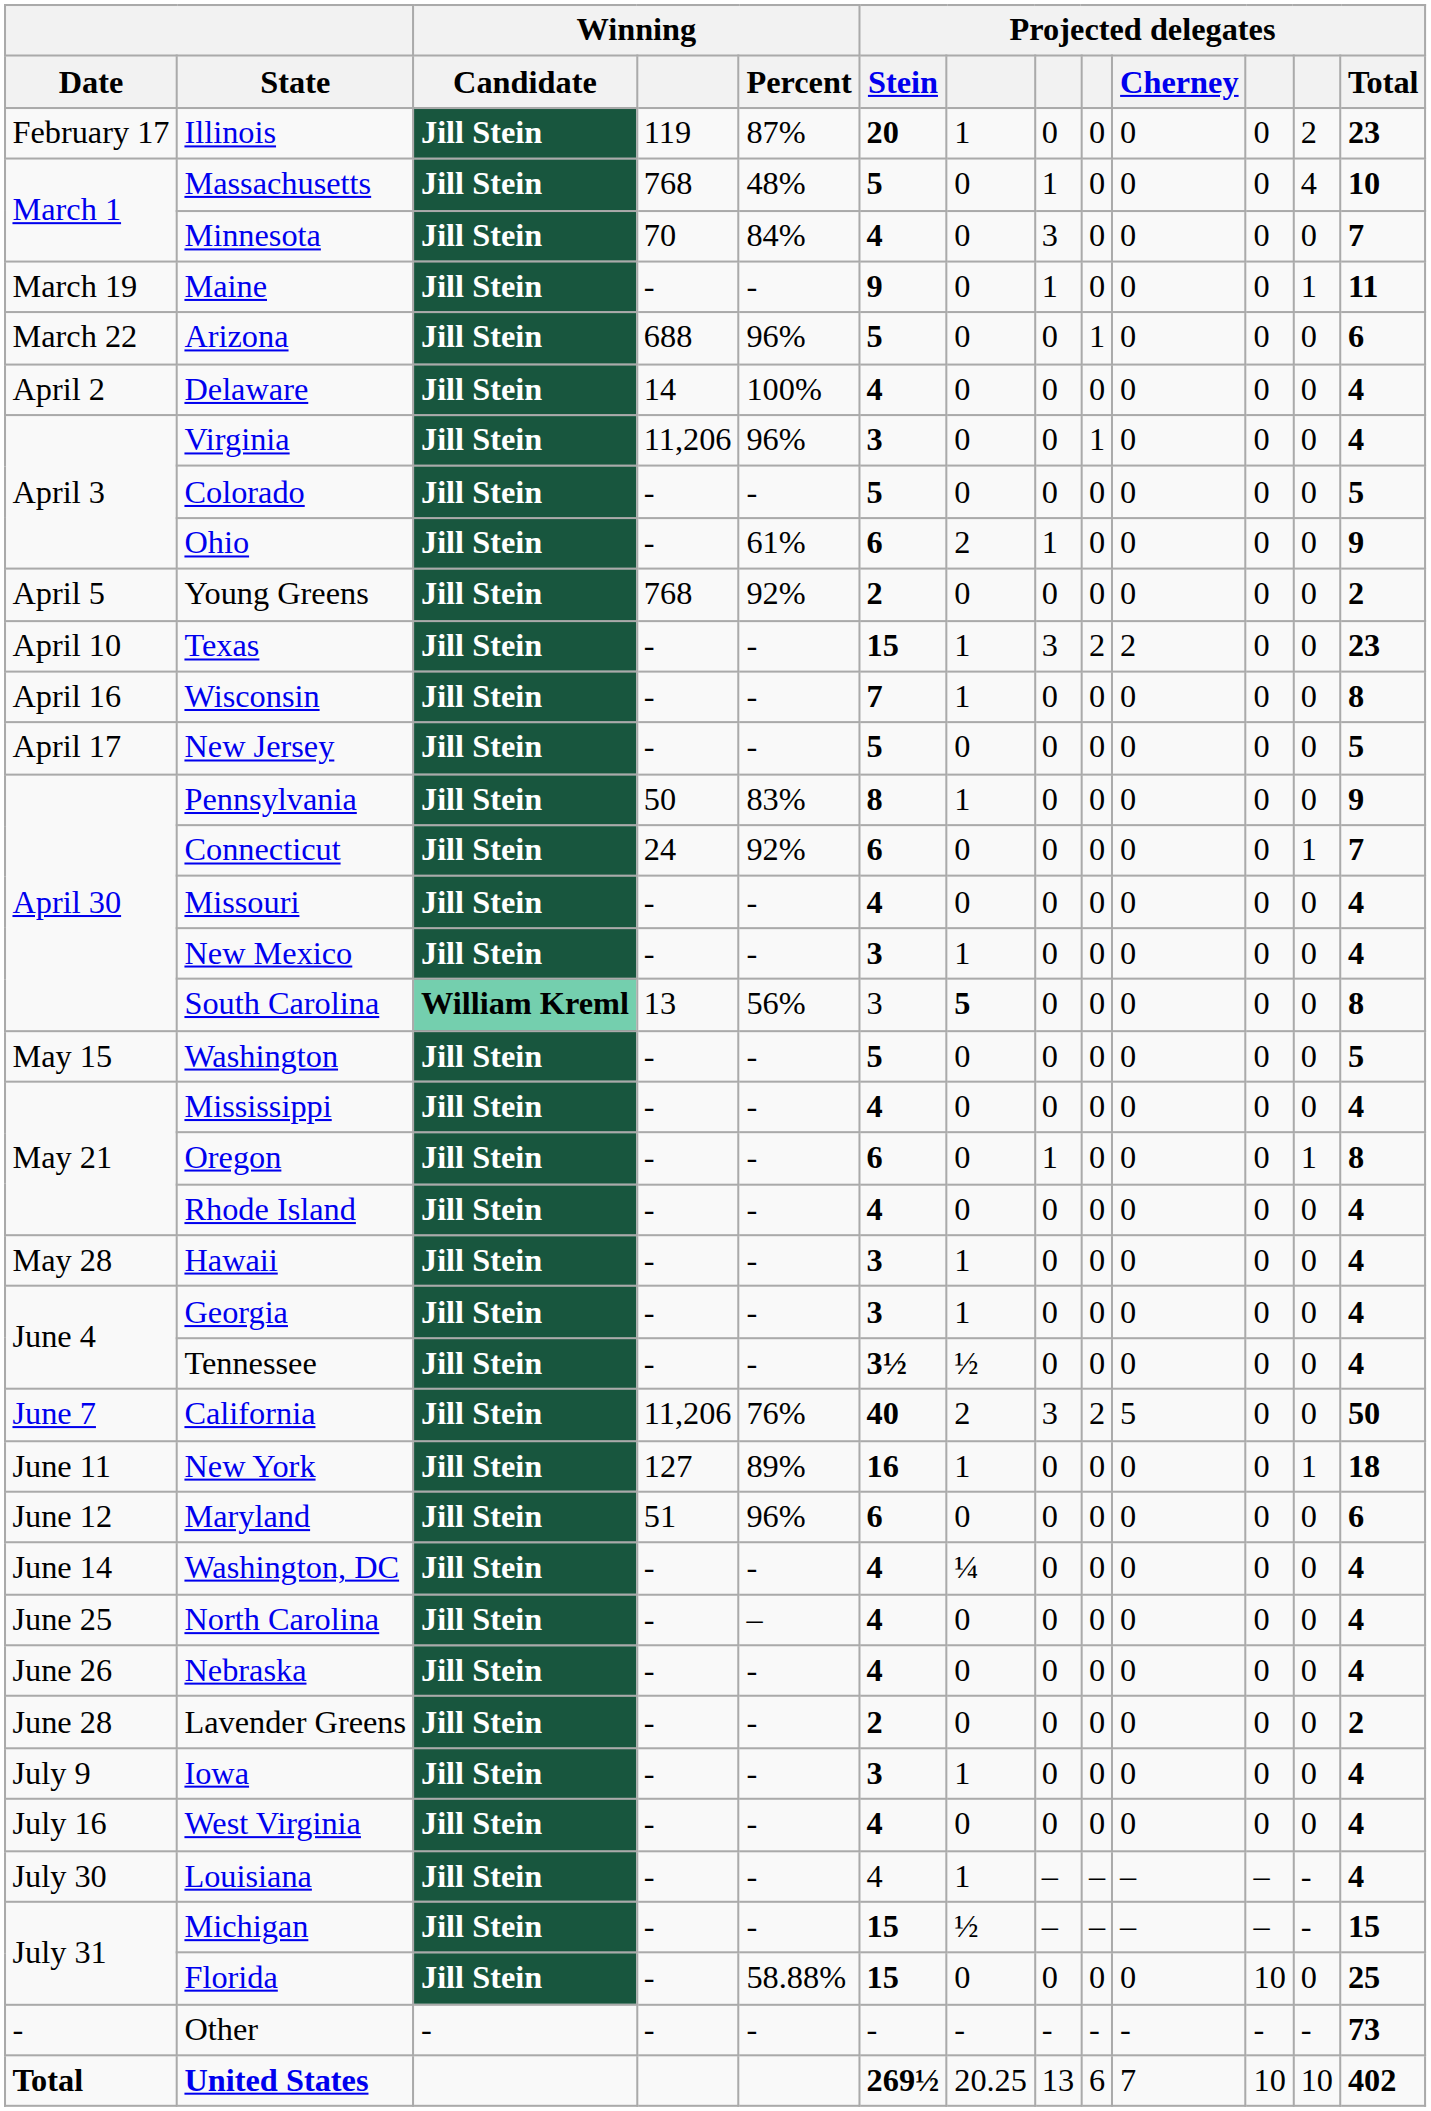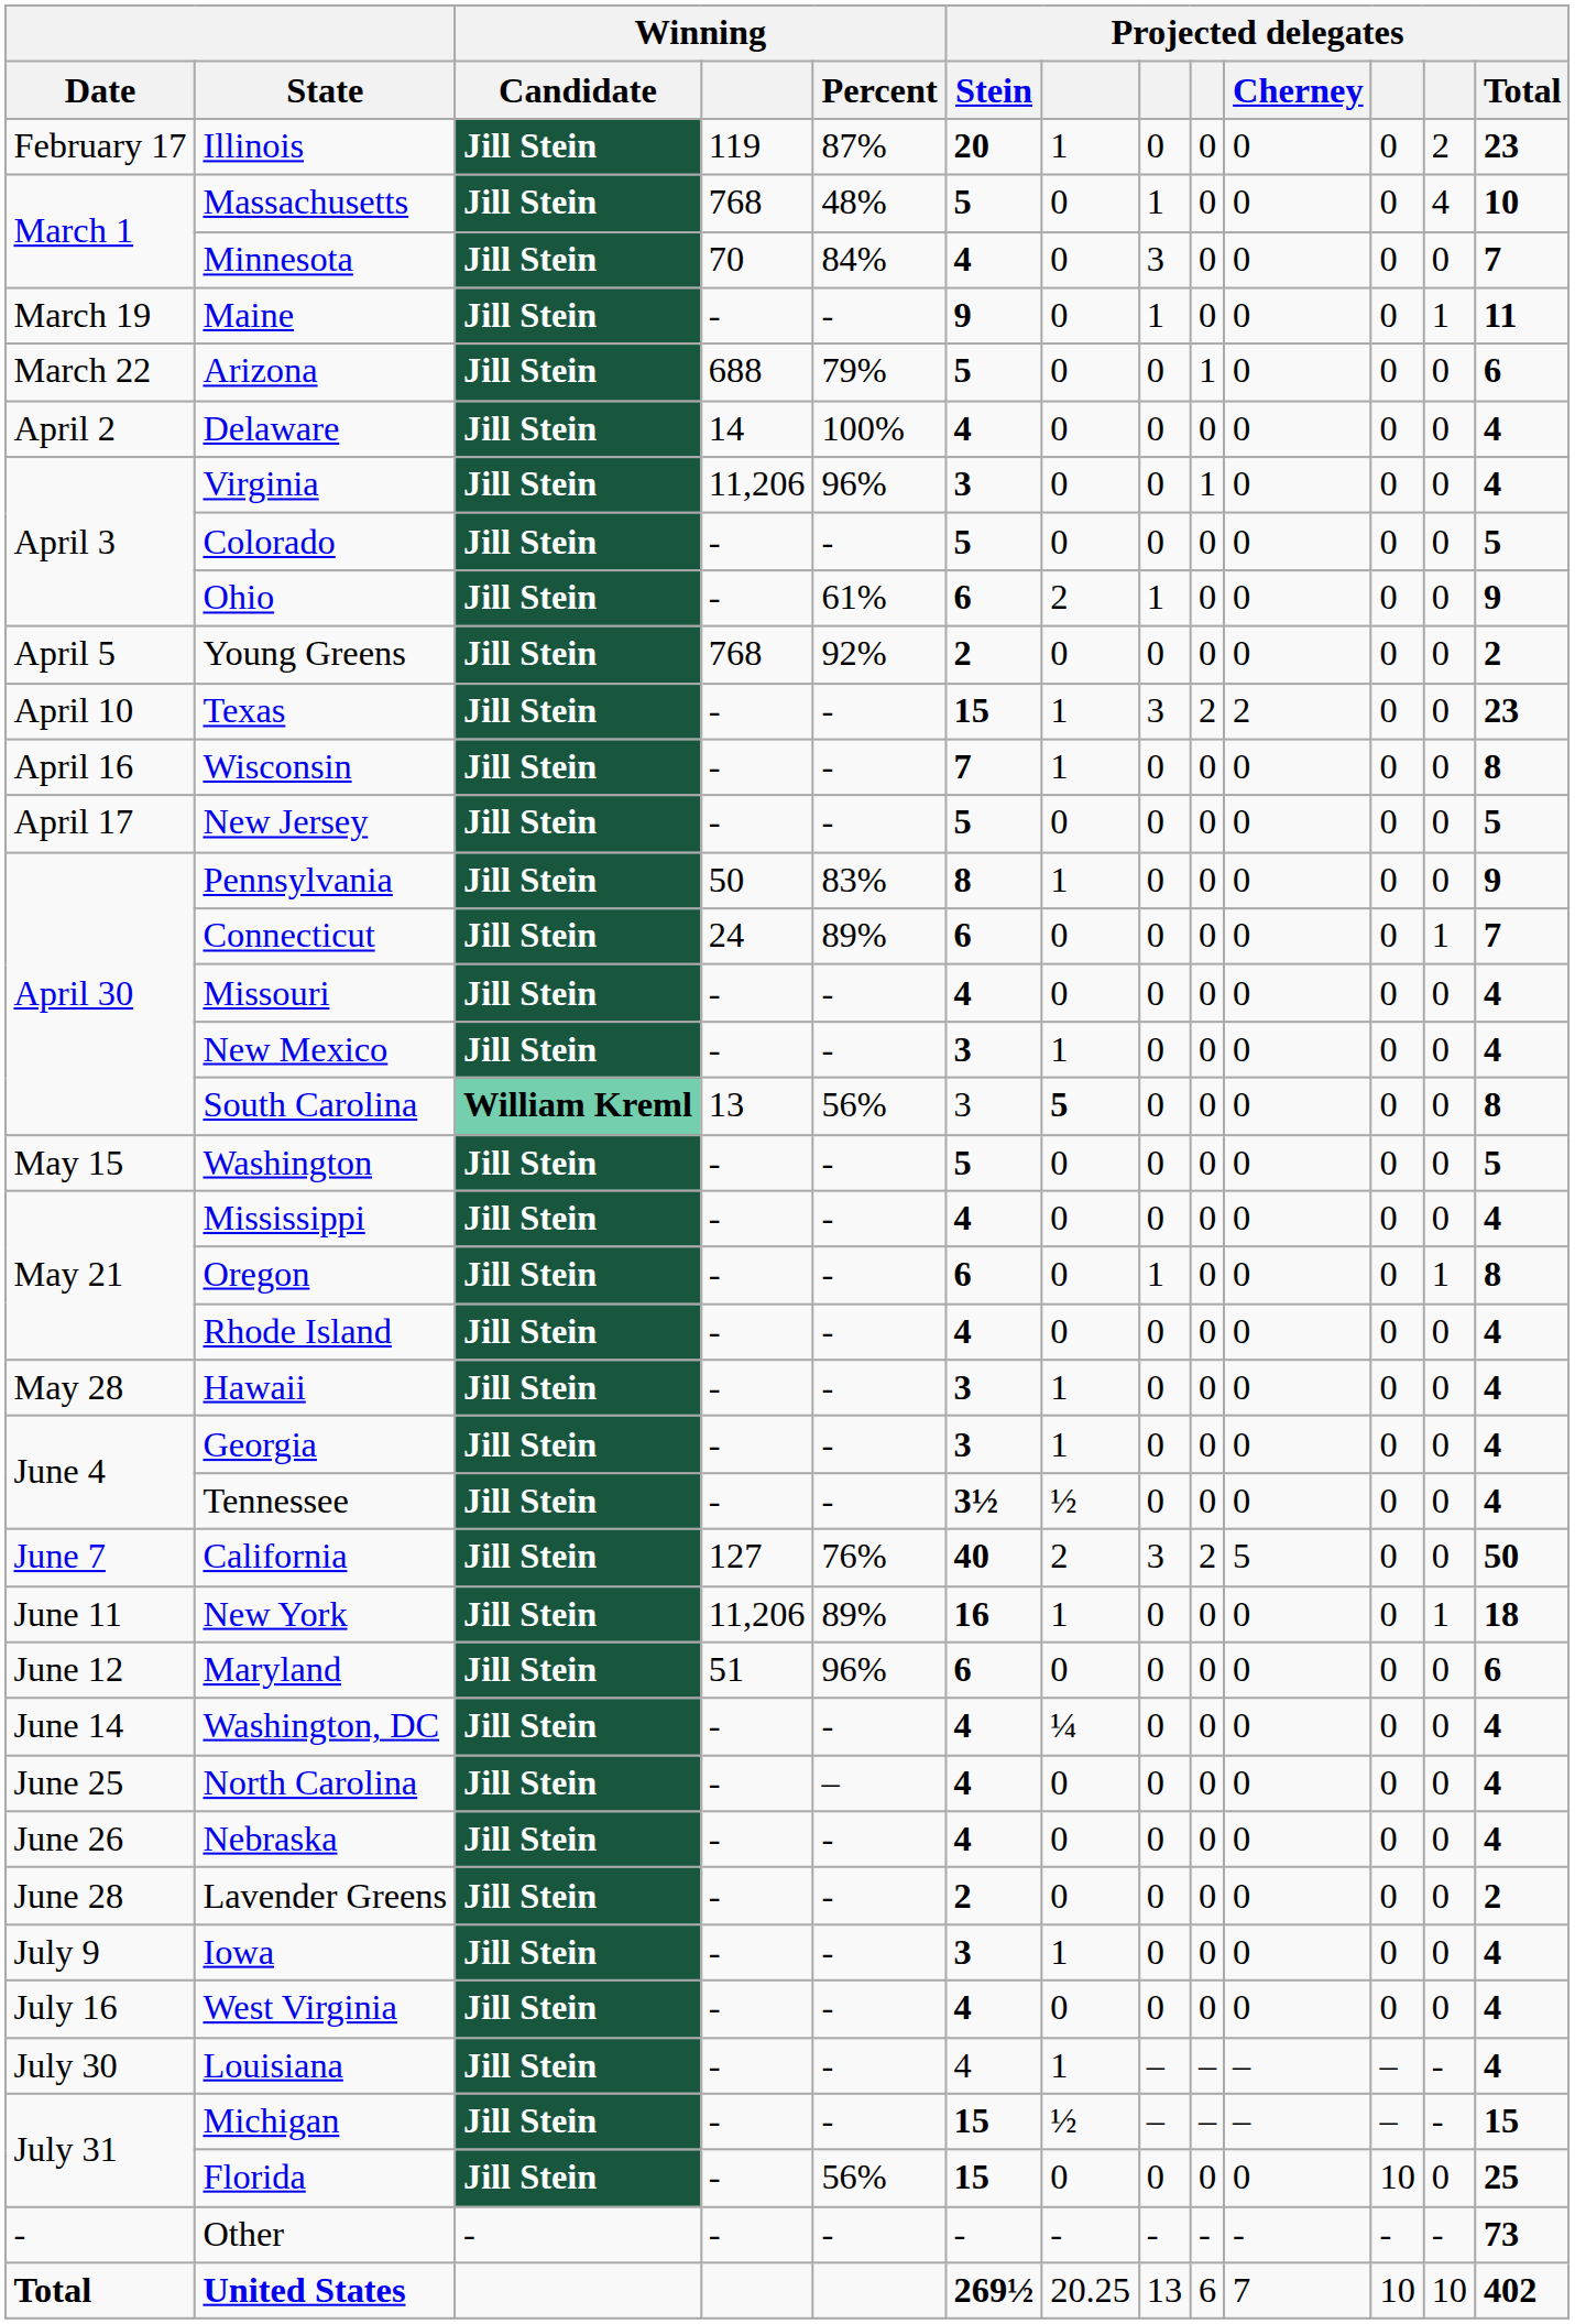Arizona | Winning / Percent: 96% -> 79%
Connecticut | Winning / Percent: 92% -> 89%
California | Winning: 11,206 -> 127
New York | Winning: 127 -> 11,206
Florida | Winning / Percent: 58.88% -> 56%
